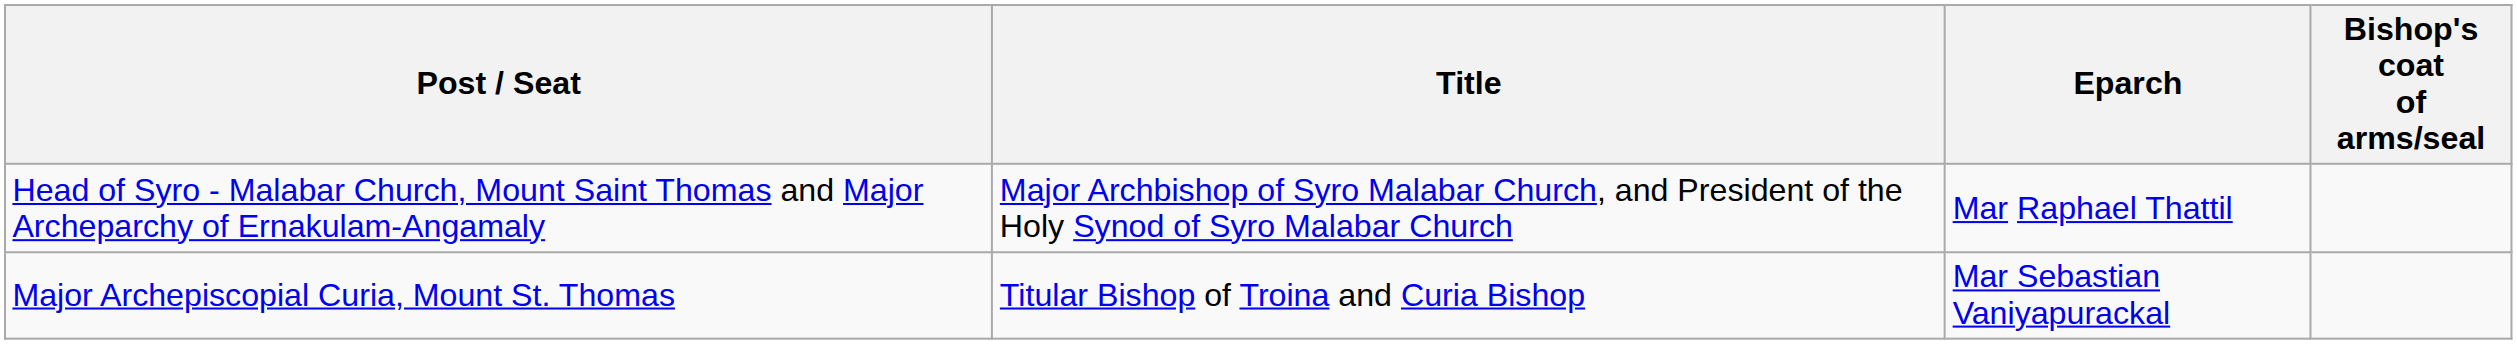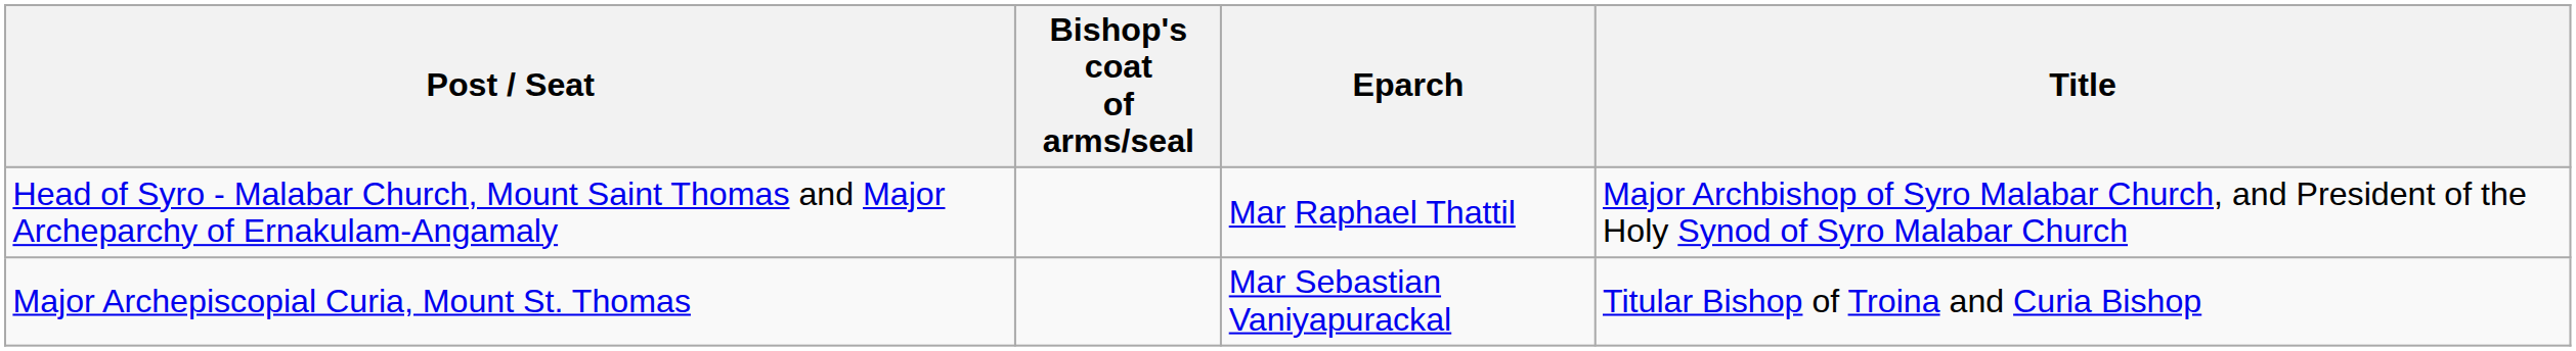columns swapped: Bishop's coat of arms/seal <-> Title
